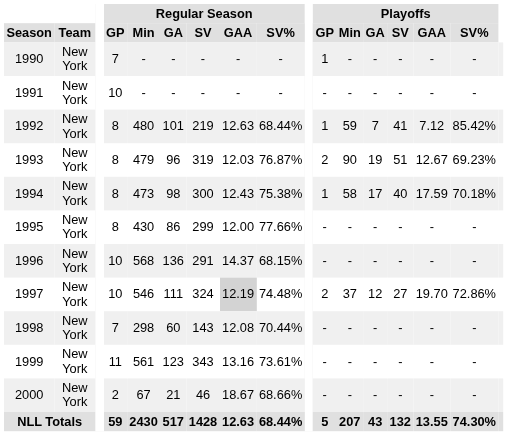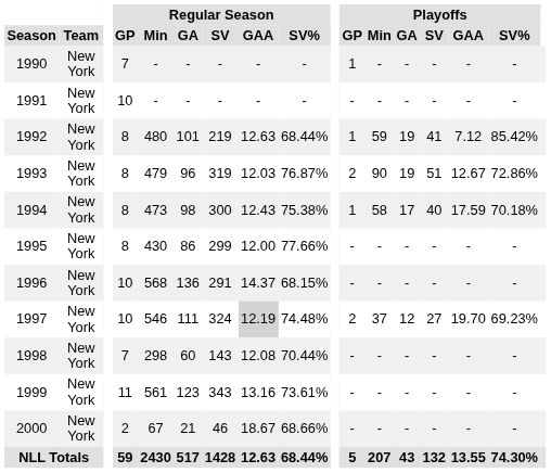1992 | Playoffs / GA: 7 -> 19
1993 | Playoffs / SV%: 69.23% -> 72.86%
1997 | Playoffs / SV%: 72.86% -> 69.23%
